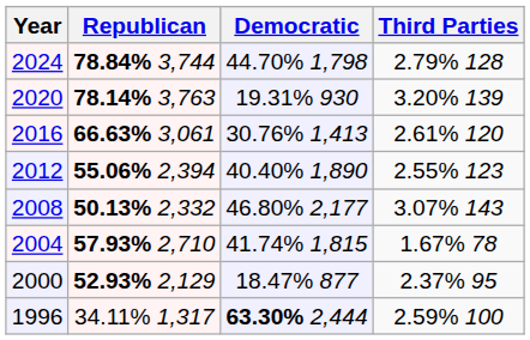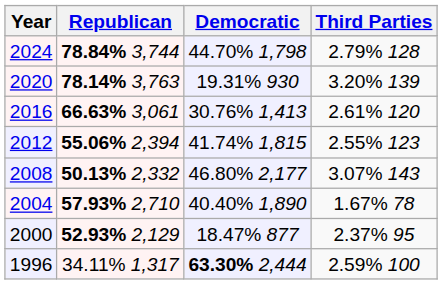2012 | Democratic: 40.40% 1,890 -> 41.74% 1,815
2004 | Democratic: 41.74% 1,815 -> 40.40% 1,890
